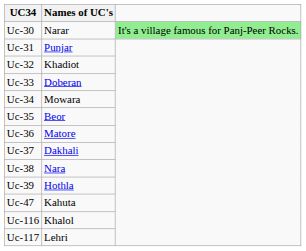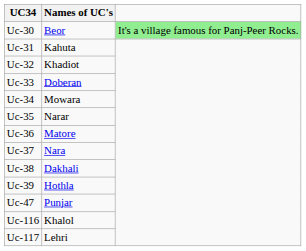Uc-30 | Names of UC's: Narar -> Beor
Uc-31 | Names of UC's: Punjar -> Kahuta
Uc-35 | Names of UC's: Beor -> Narar
Uc-37 | Names of UC's: Dakhali -> Nara
Uc-38 | Names of UC's: Nara -> Dakhali
Uc-47 | Names of UC's: Kahuta -> Punjar
